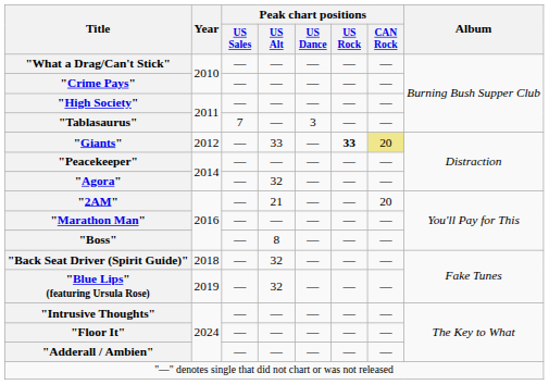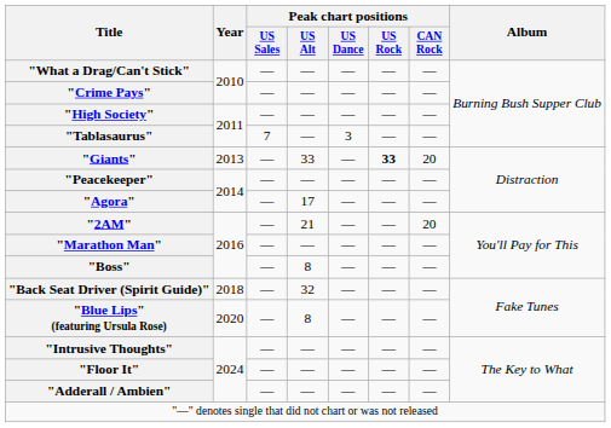"Giants" | Year: 2012 -> 2013
"Giants" | Peak chart positions / CAN Rock: khaki background -> no background
"Agora" | Peak chart positions / US Alt: 32 -> 17
"Blue Lips" (featuring Ursula Rose) | Year: 2019 -> 2020
"Blue Lips" (featuring Ursula Rose) | Peak chart positions / US Alt: 32 -> 8
